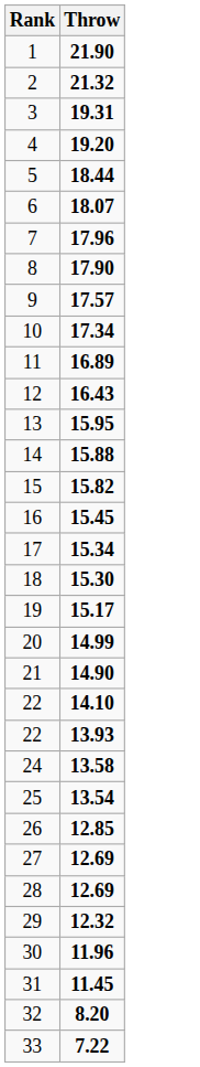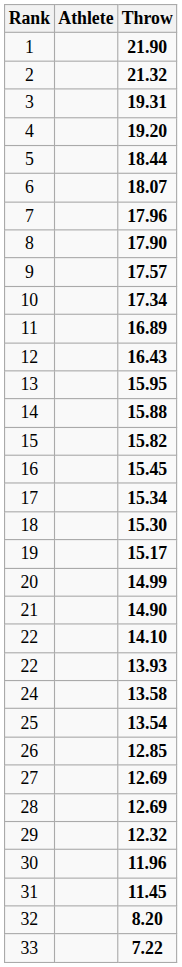+ column: Athlete
